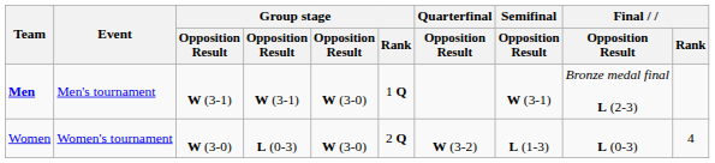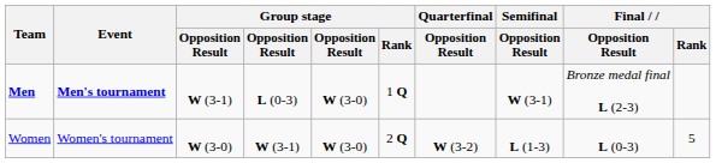Men | Event: normal -> bold
Men | column 4: W (3-1) -> L (0-3)
Women | column 4: L (0-3) -> W (3-1)
Women | Final / Rank: 4 -> 5
